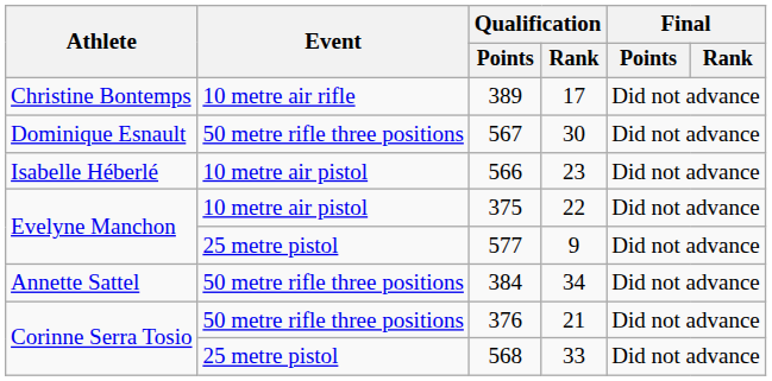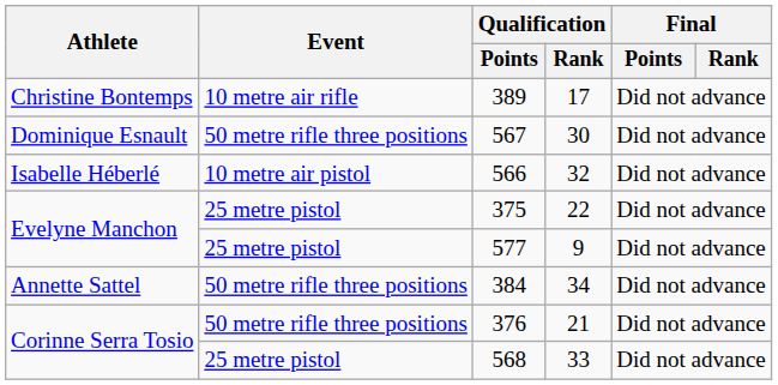566 | Qualification / Rank: 23 -> 32
375 | Event: 10 metre air pistol -> 25 metre pistol
